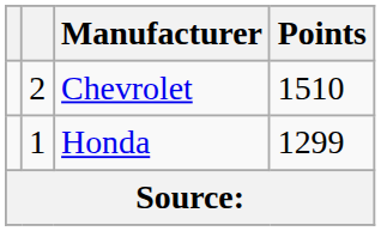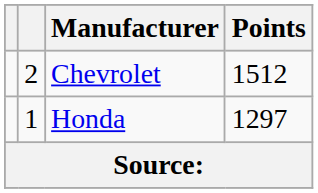Chevrolet | Points: 1510 -> 1512
Honda | Points: 1299 -> 1297
